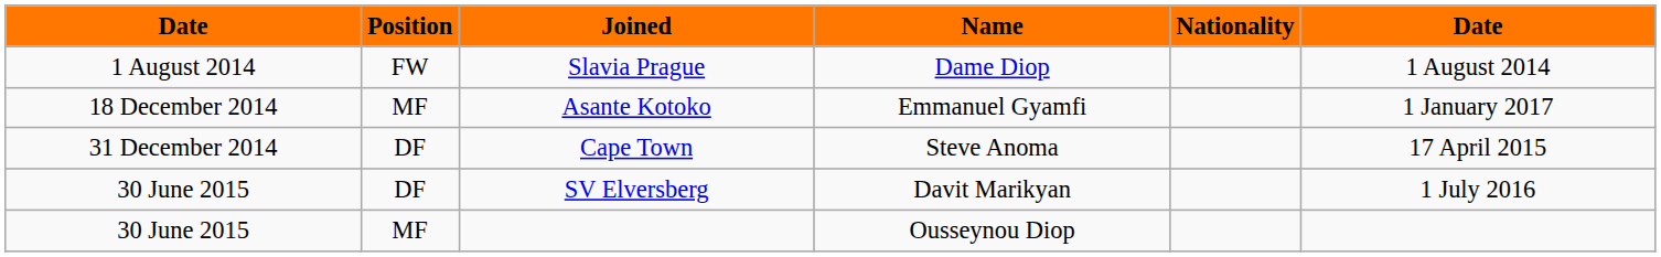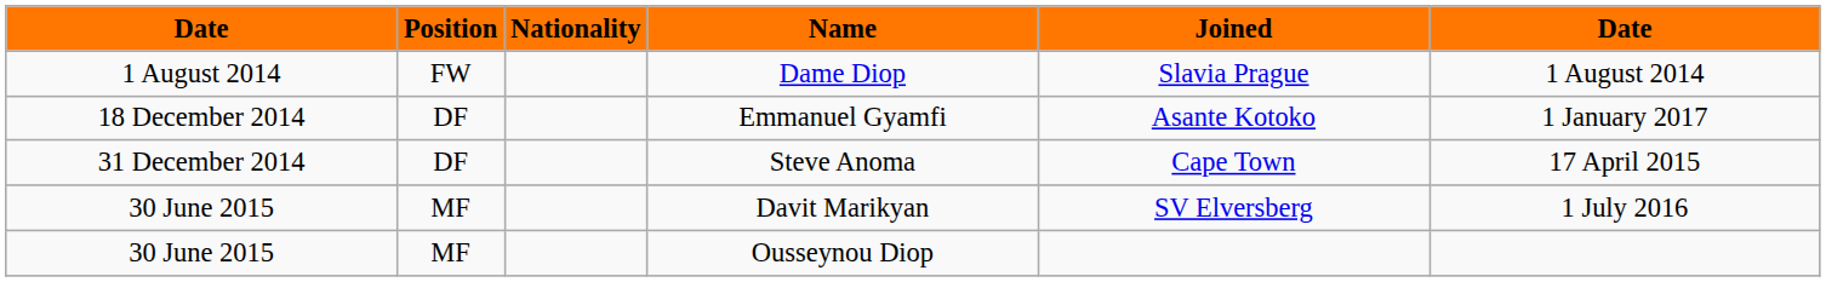columns swapped: Nationality <-> Joined
Emmanuel Gyamfi | Position: MF -> DF
Davit Marikyan | Position: DF -> MF
